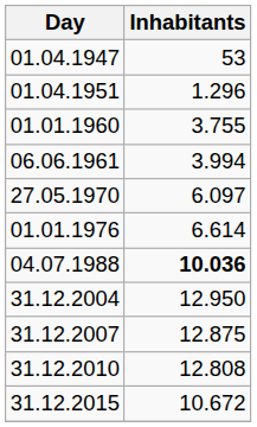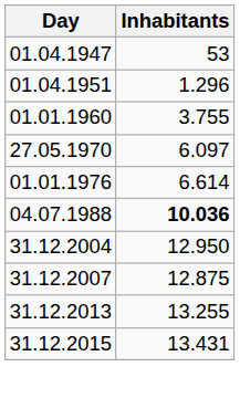- row: 06.06.1961 | 3.994
- row: 31.12.2010 | 12.808
+ row: 31.12.2013 | 13.255
31.12.2015 | Inhabitants: 10.672 -> 13.431
